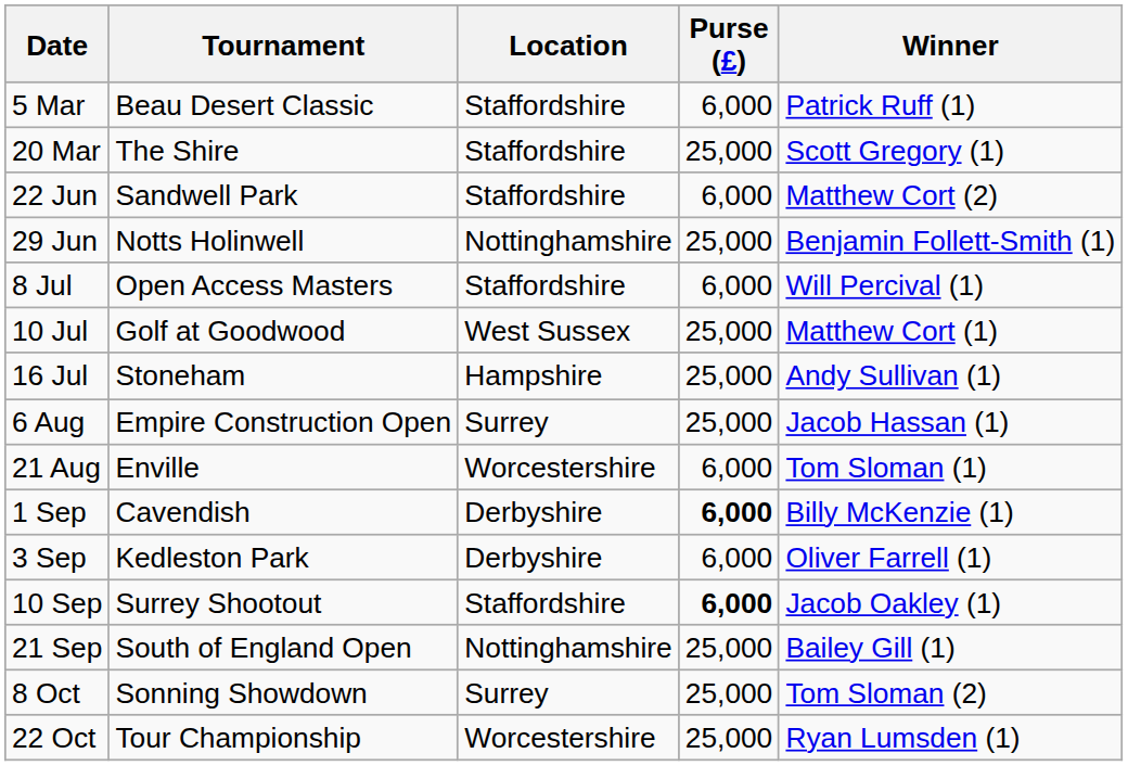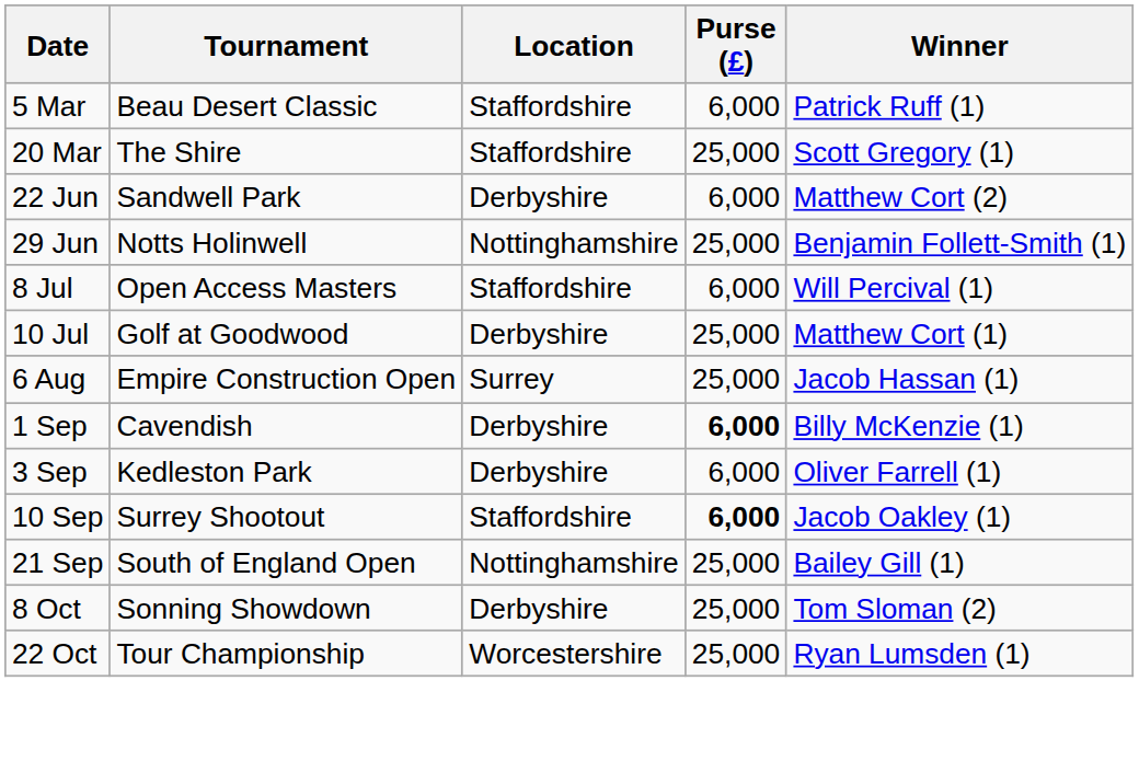22 Jun | Location: Staffordshire -> Derbyshire
10 Jul | Location: West Sussex -> Derbyshire
- row: 16 Jul | Stoneham | Hampshire | 25,000 | Andy Sullivan (1)
- row: 21 Aug | Enville | Worcestershire | 6,000 | Tom Sloman (1)
8 Oct | Location: Surrey -> Derbyshire
